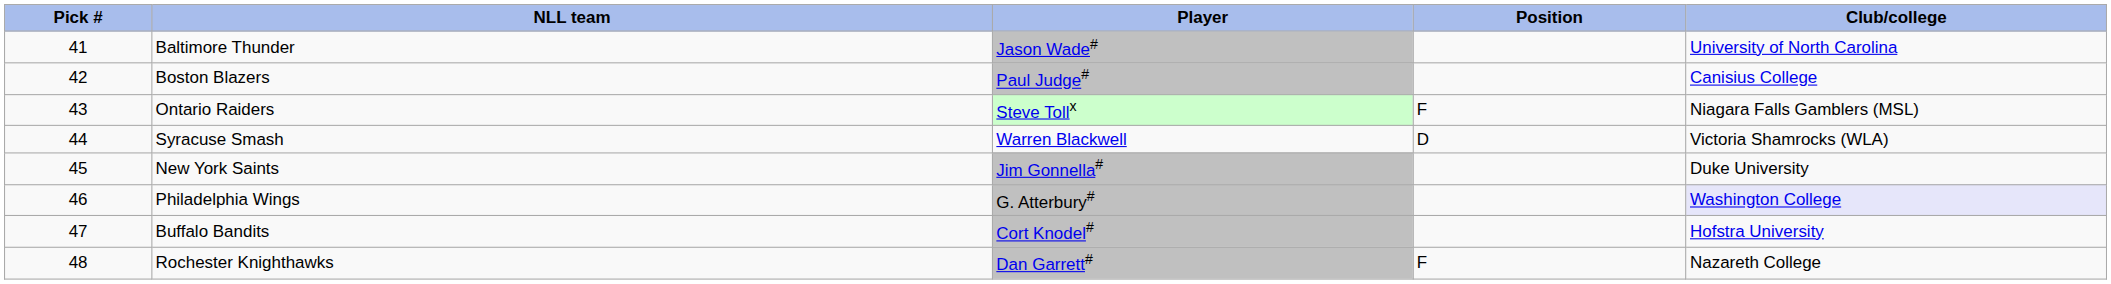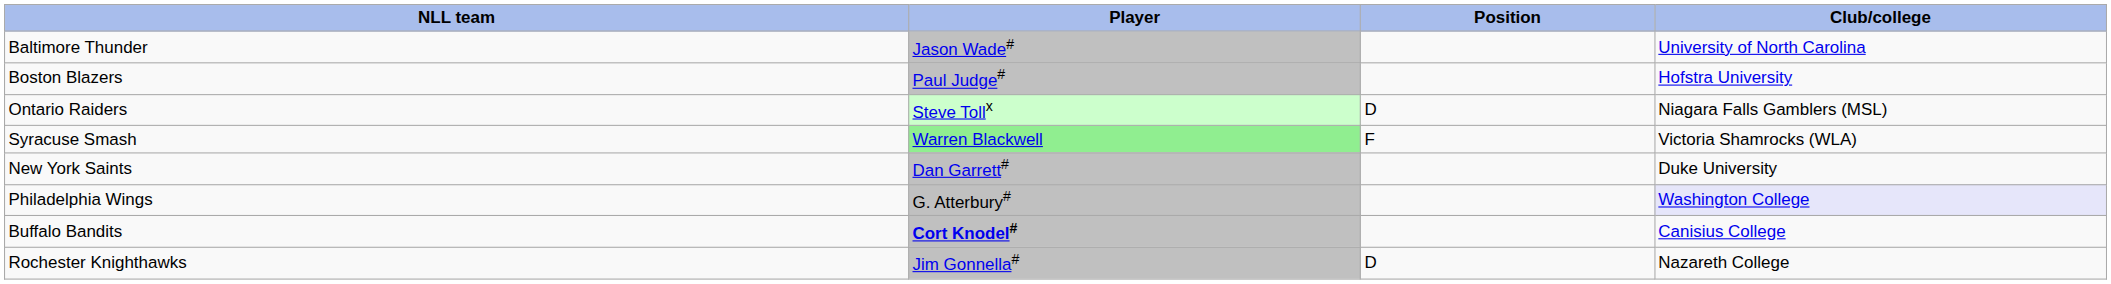- column: Pick # | 41 | 42 | 43 | 44 | 45 | 46 | 47 | 48
Boston Blazers | Club/college: Canisius College -> Hofstra University
Ontario Raiders | Position: F -> D
Syracuse Smash | Player: no background -> lightgreen background
Syracuse Smash | Position: D -> F
New York Saints | Player: Jim Gonnella# -> Dan Garrett#
Buffalo Bandits | Player: normal -> bold
Buffalo Bandits | Club/college: Hofstra University -> Canisius College
Rochester Knighthawks | Player: Dan Garrett# -> Jim Gonnella#
Rochester Knighthawks | Position: F -> D
